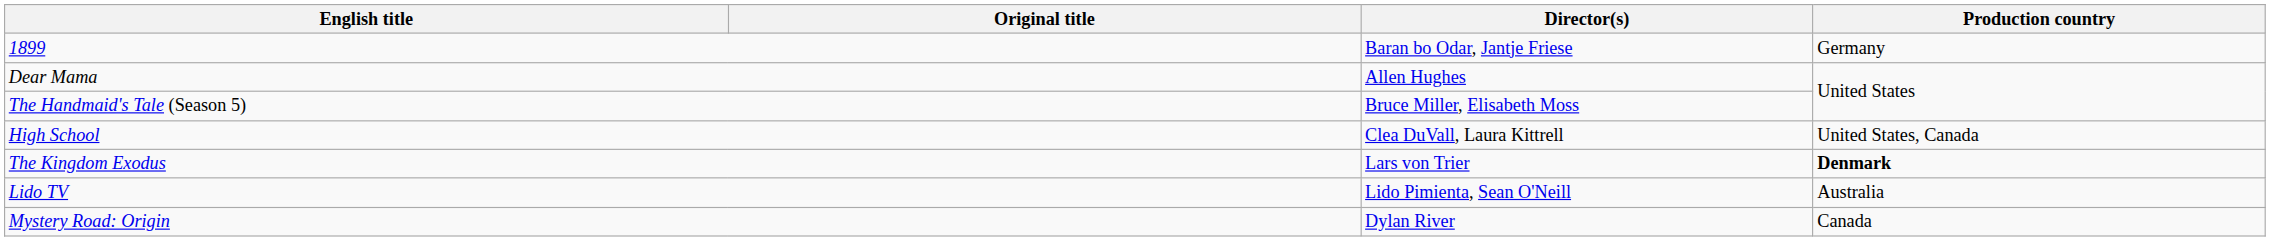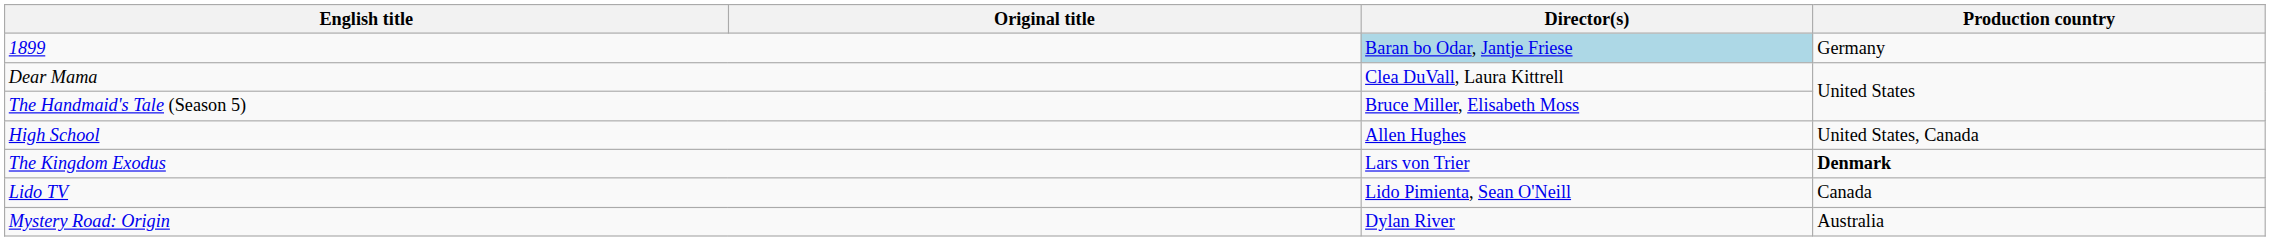1899 | Director(s): no background -> lightblue background
Dear Mama | Director(s): Allen Hughes -> Clea DuVall, Laura Kittrell
High School | Director(s): Clea DuVall, Laura Kittrell -> Allen Hughes
Lido TV | Production country: Australia -> Canada
Mystery Road: Origin | Production country: Canada -> Australia
